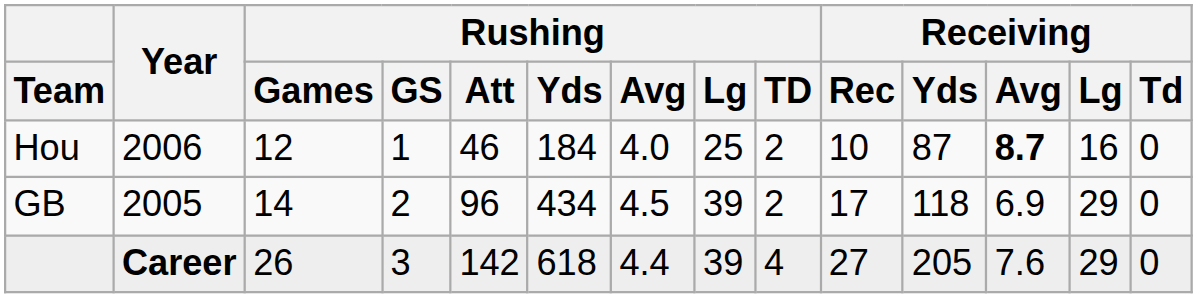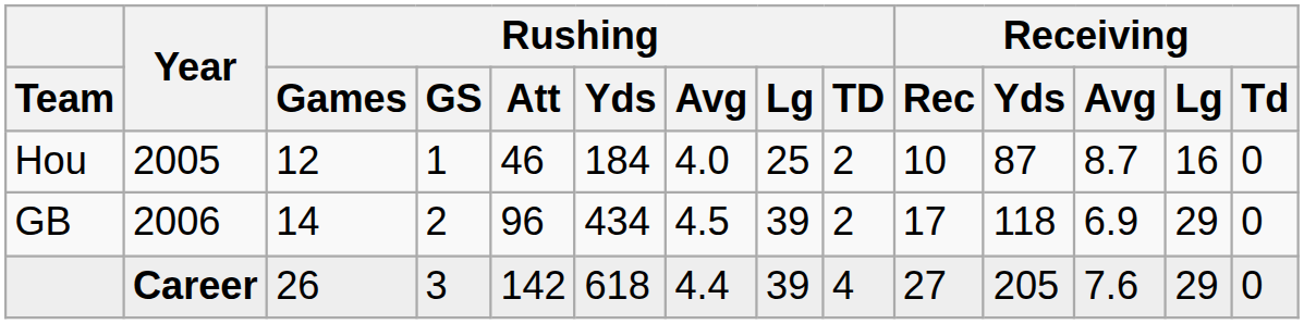Hou | Year: 2006 -> 2005
Hou | Receiving / Avg: bold -> normal
GB | Year: 2005 -> 2006
